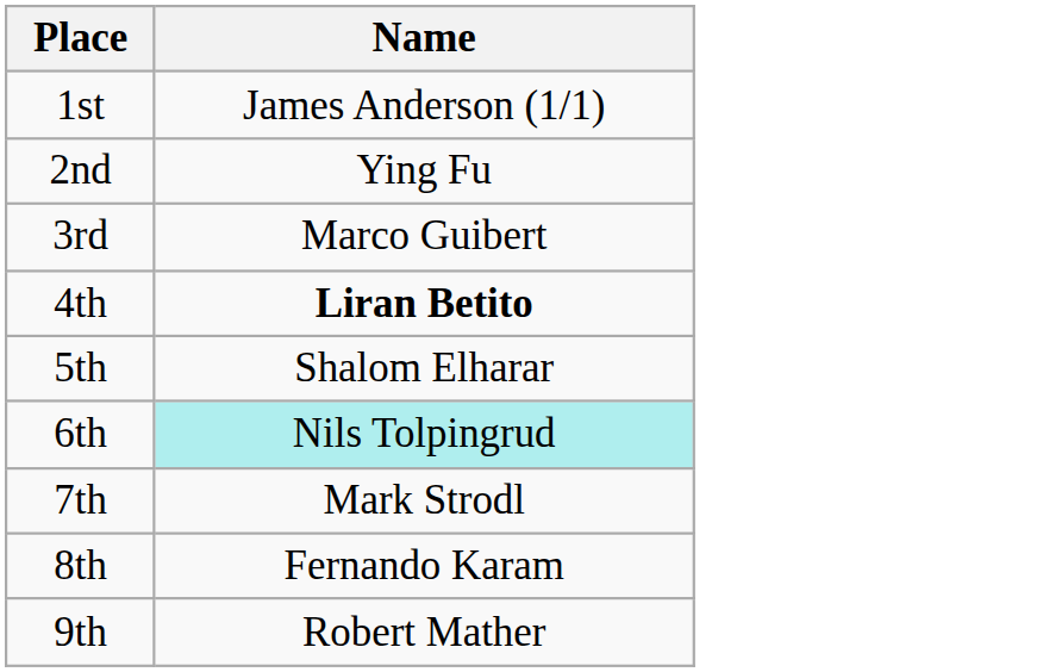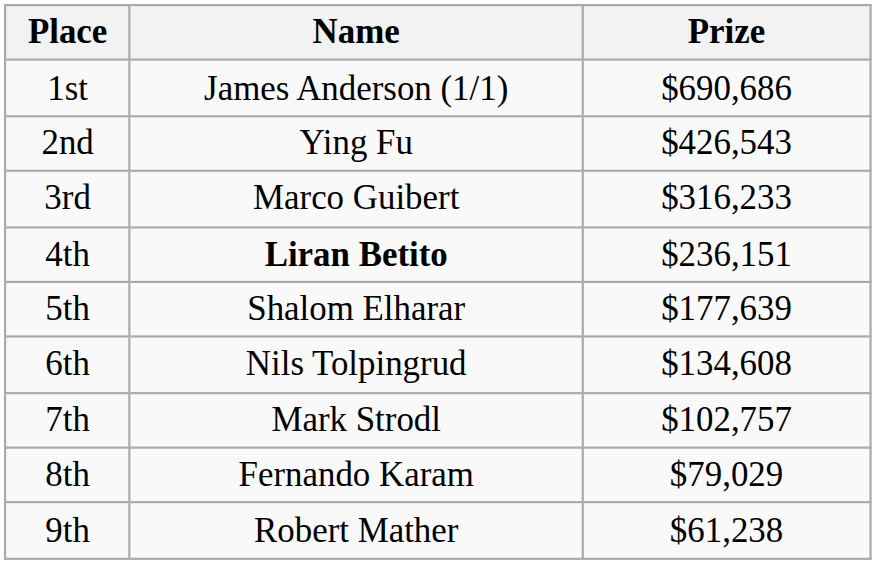+ column: Prize | $690,686 | $426,543 | $316,233 | $236,151 | $177,639 | $134,608 | $102,757 | $79,029 | $61,238
6th | Name: paleturquoise background -> no background
